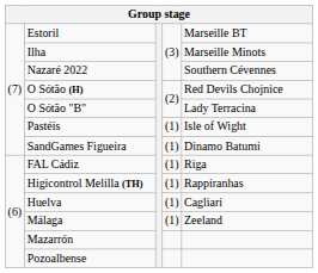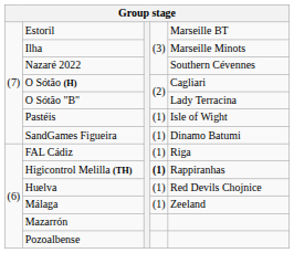O Sótão (H) | column 5: Red Devils Chojnice -> Cagliari
Higicontrol Melilla (TH) | column 4: normal -> bold
Huelva | column 5: Cagliari -> Red Devils Chojnice
